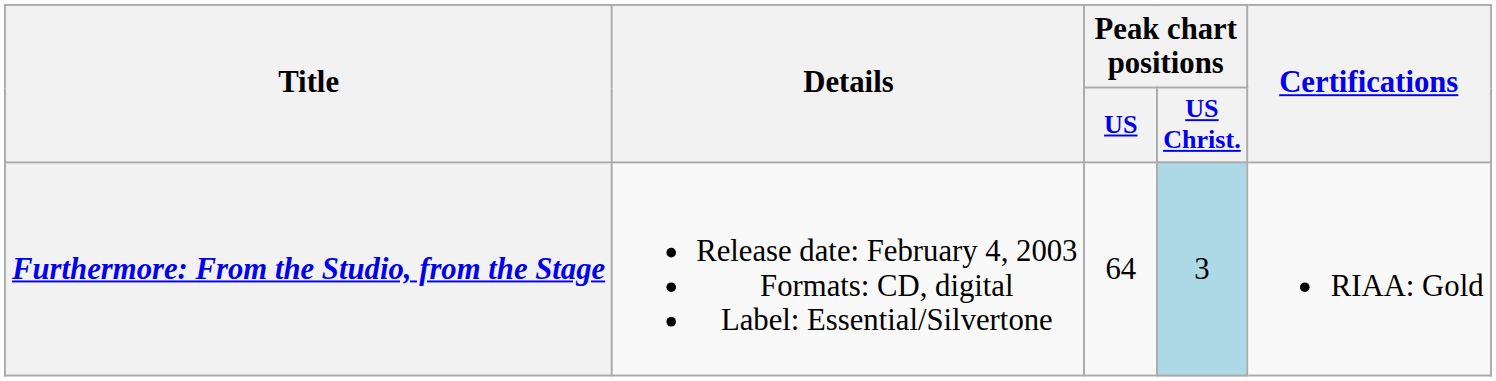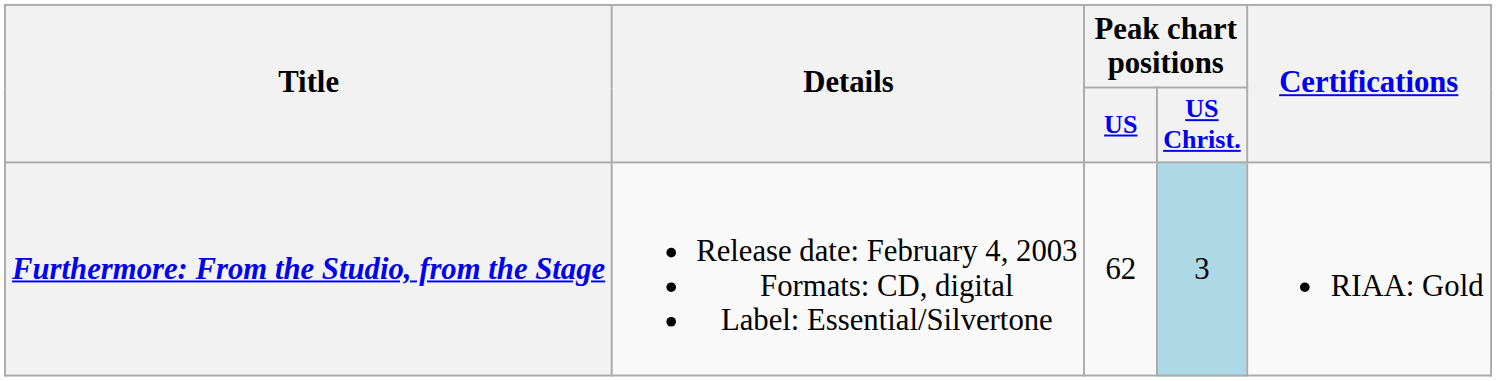Furthermore: From the Studio, from the Stage | Peak chart positions / US: 64 -> 62
